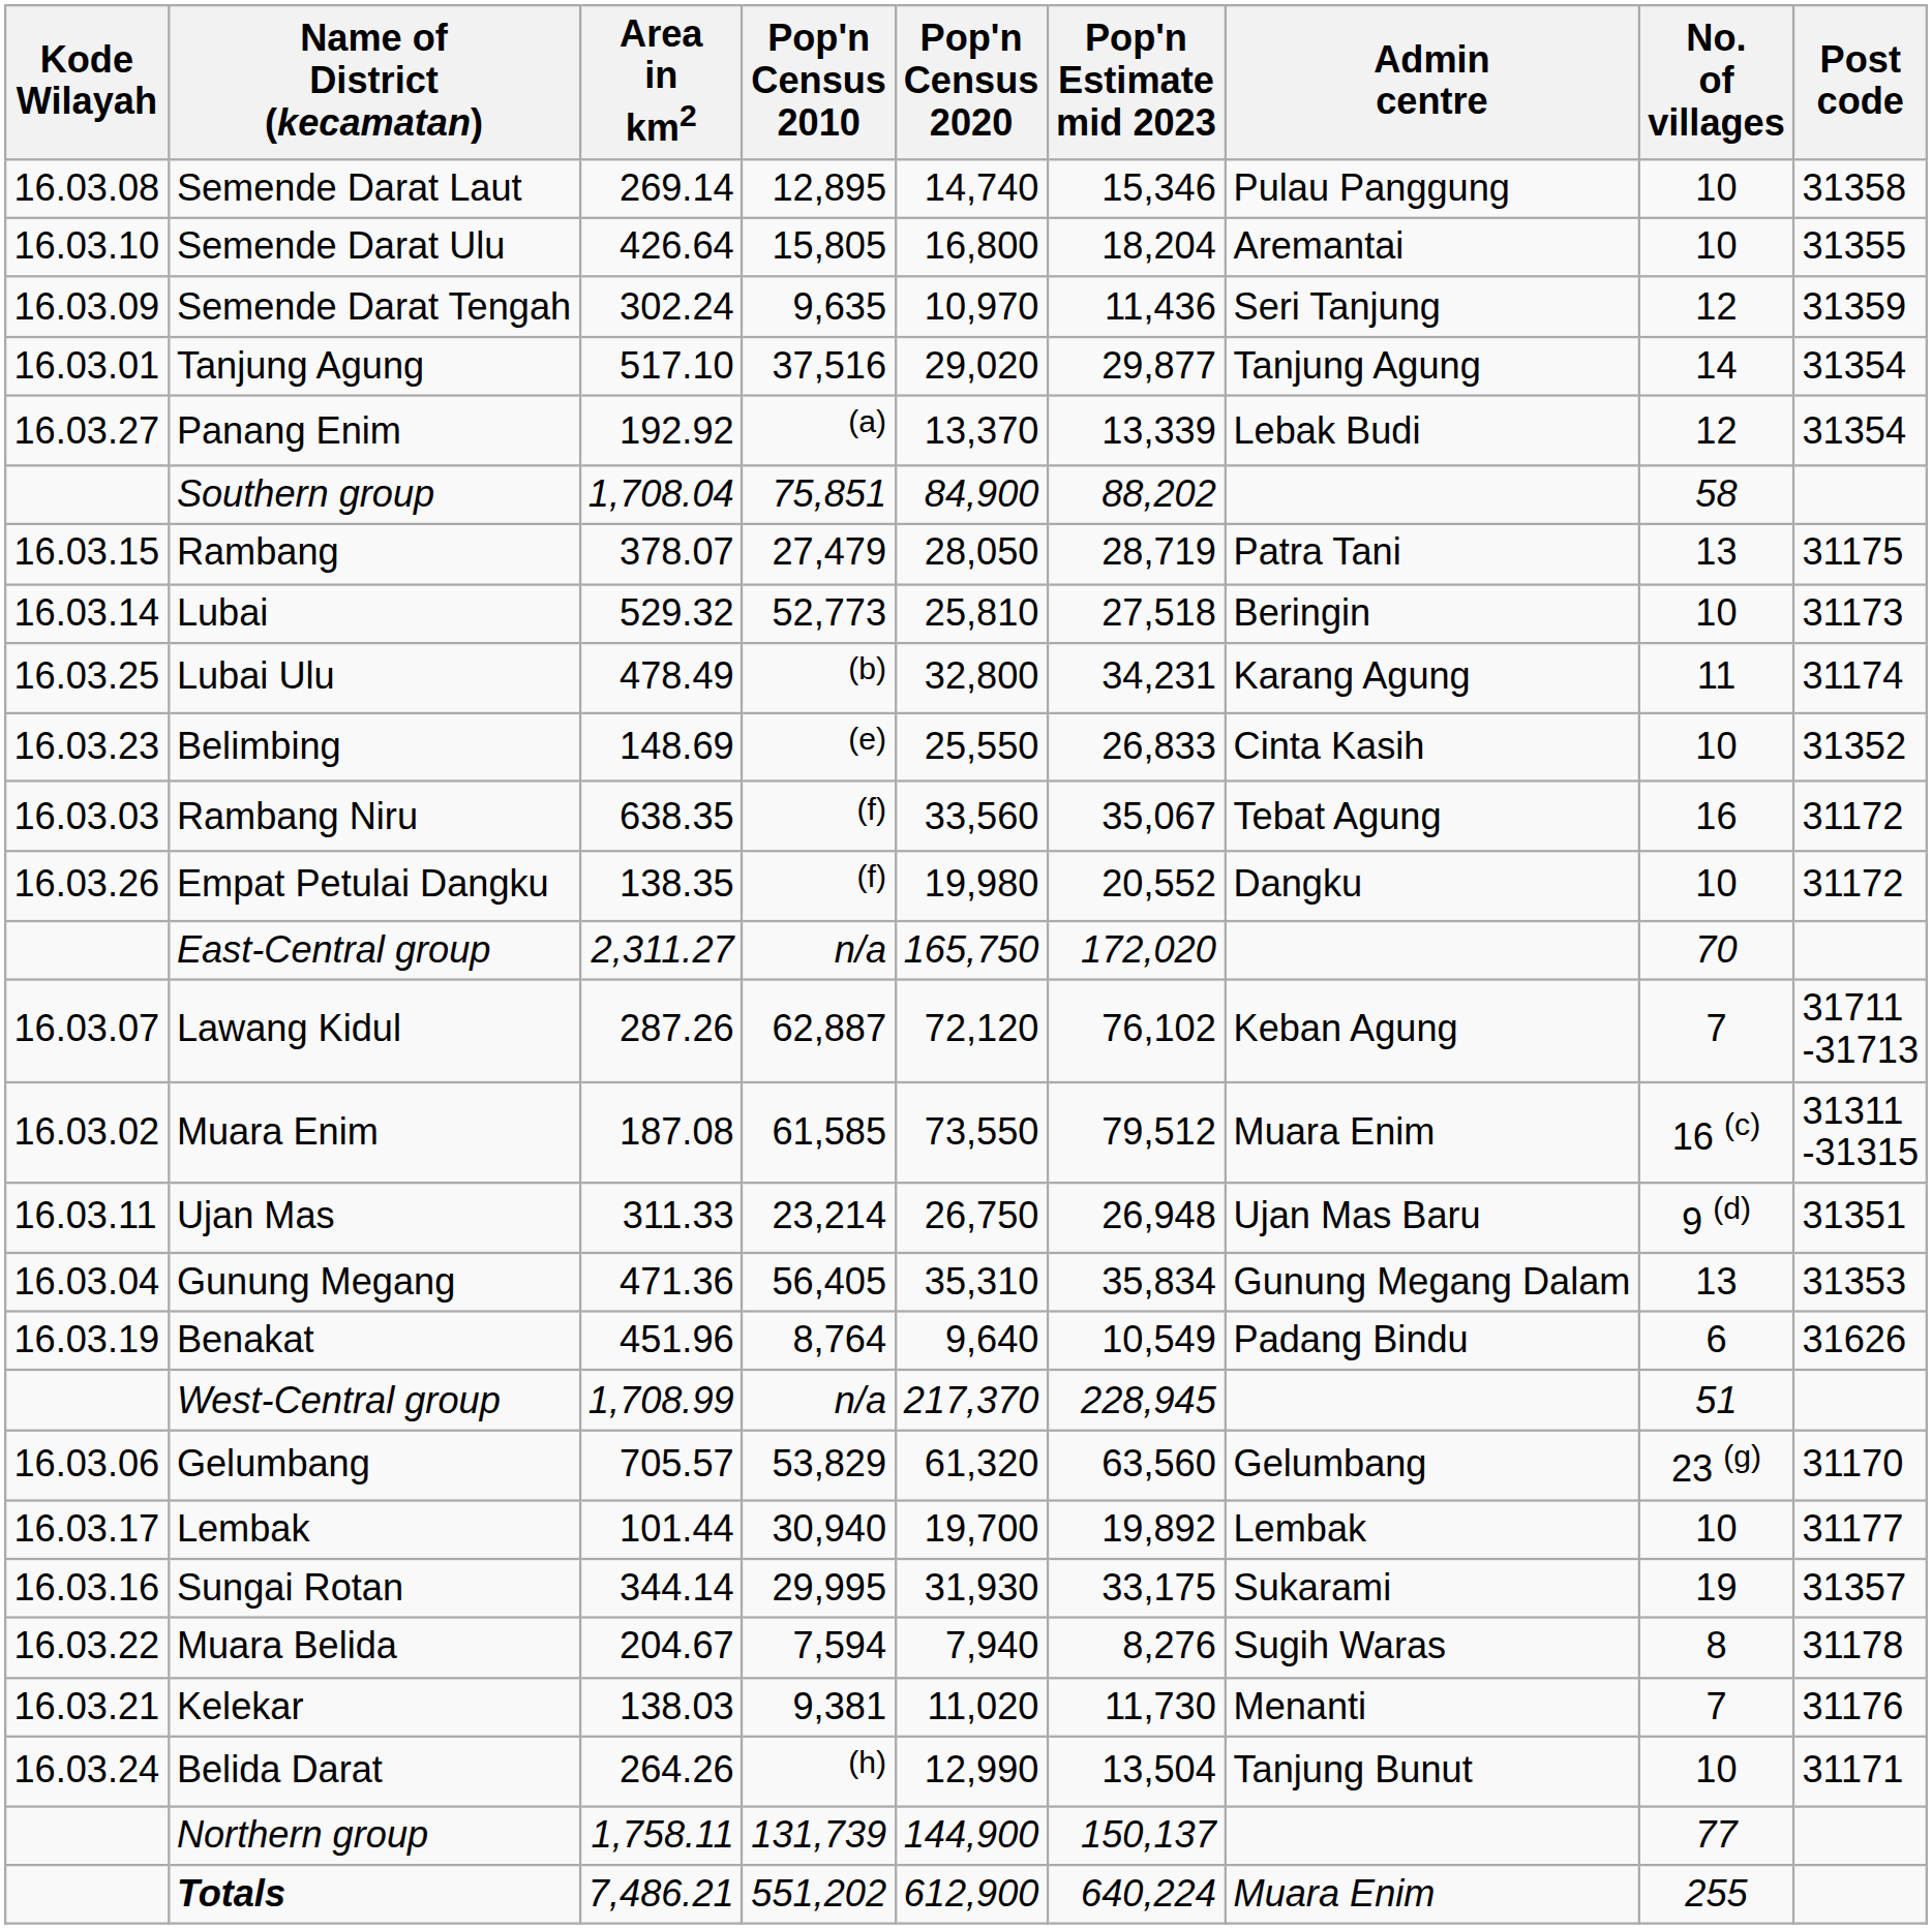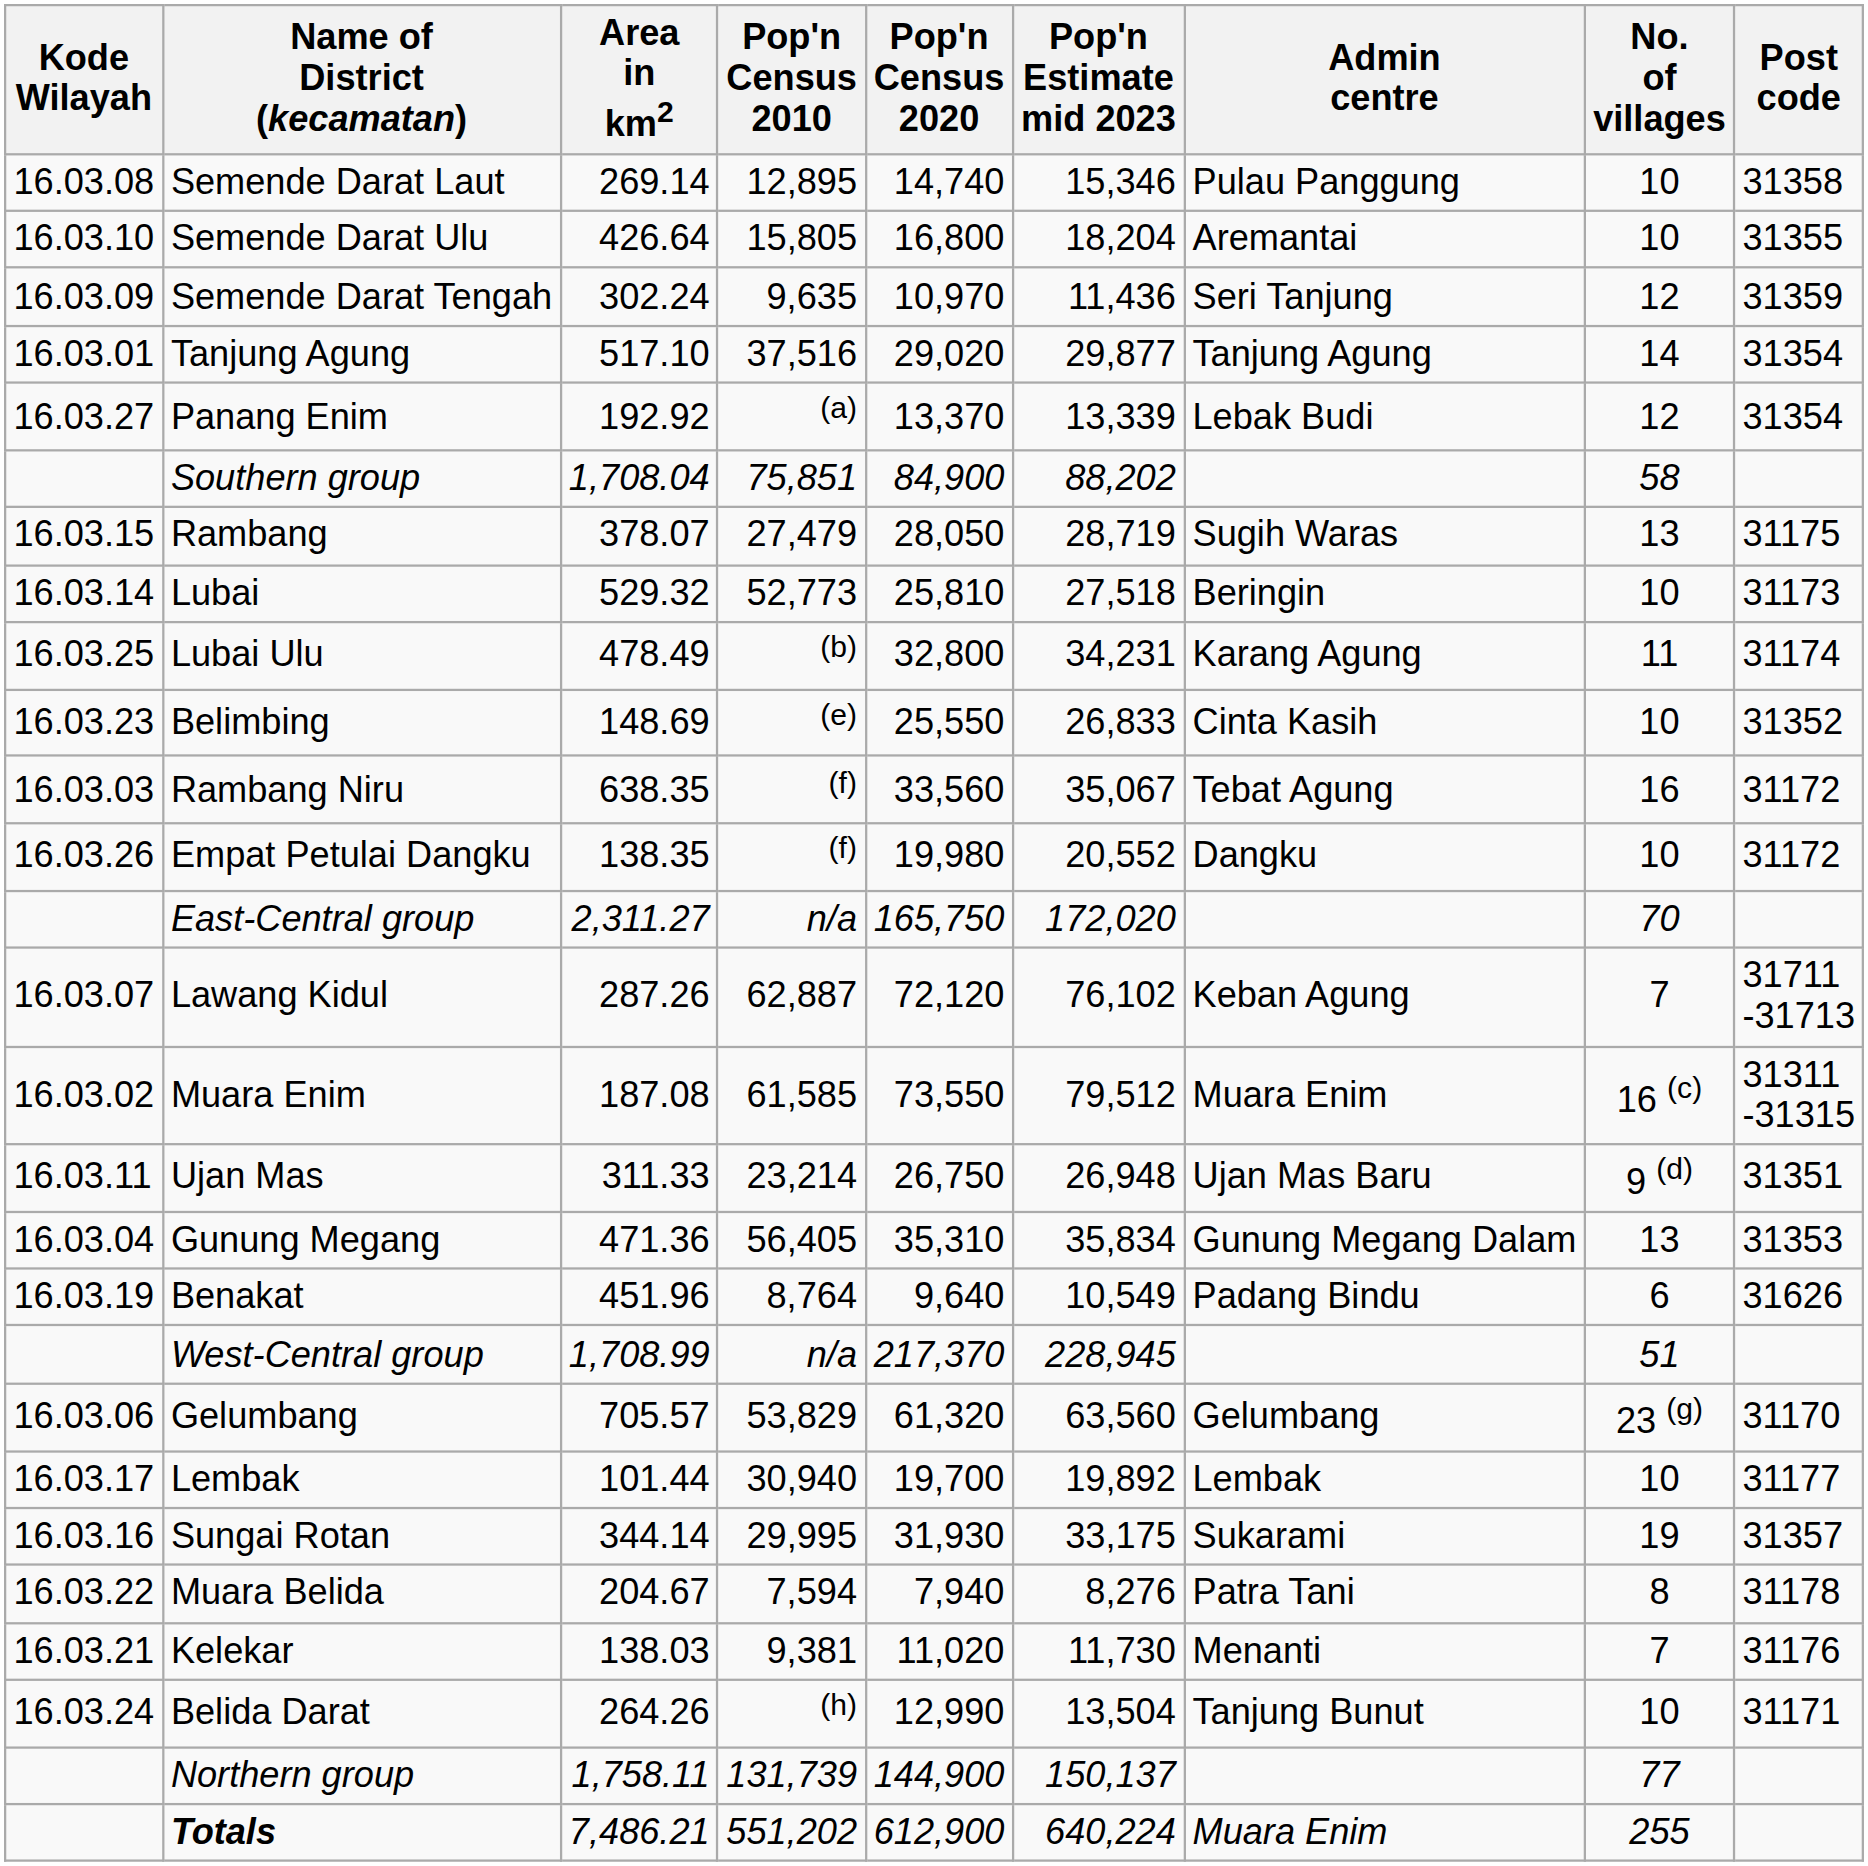Rambang | Admin centre: Patra Tani -> Sugih Waras
Muara Belida | Admin centre: Sugih Waras -> Patra Tani
